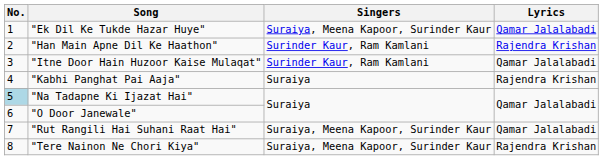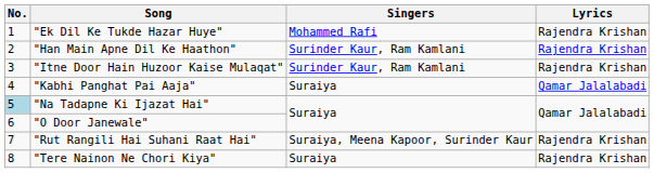"Ek Dil Ke Tukde Hazar Huye" | Singers: Suraiya, Meena Kapoor, Surinder Kaur -> Mohammed Rafi
"Ek Dil Ke Tukde Hazar Huye" | Lyrics: Qamar Jalalabadi -> Rajendra Krishan
"Itne Door Hain Huzoor Kaise Mulaqat" | Lyrics: Qamar Jalalabadi -> Rajendra Krishan
"Kabhi Panghat Pai Aaja" | Lyrics: Rajendra Krishan -> Qamar Jalalabadi
"Rut Rangili Hai Suhani Raat Hai" | Lyrics: Qamar Jalalabadi -> Rajendra Krishan
"Tere Nainon Ne Chori Kiya" | Singers: Suraiya, Meena Kapoor, Surinder Kaur -> Suraiya
